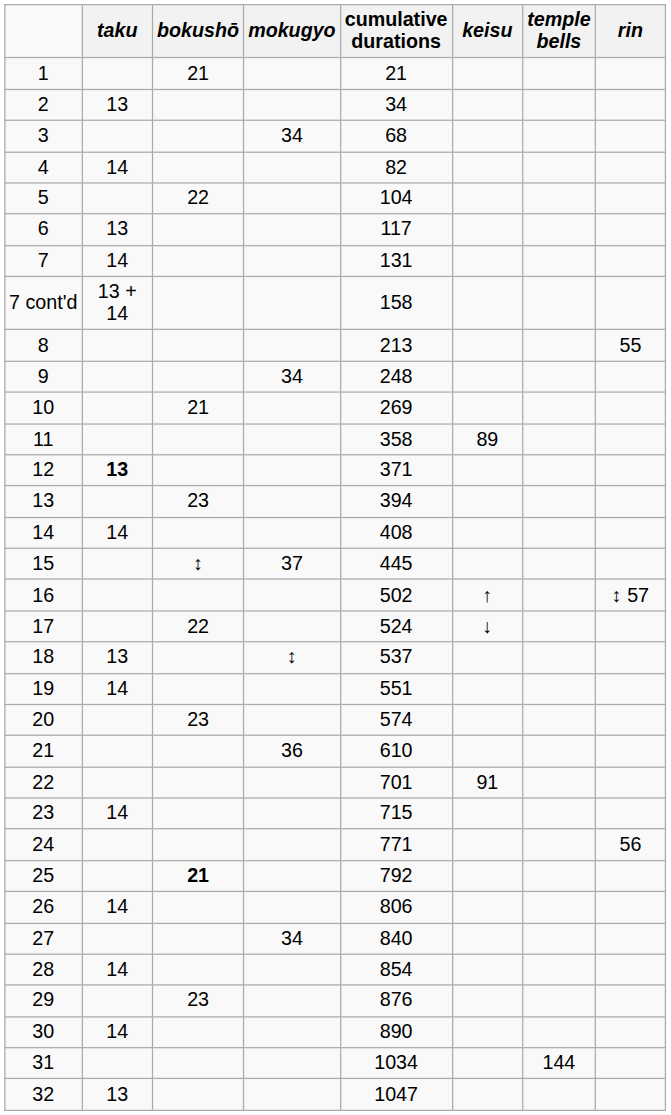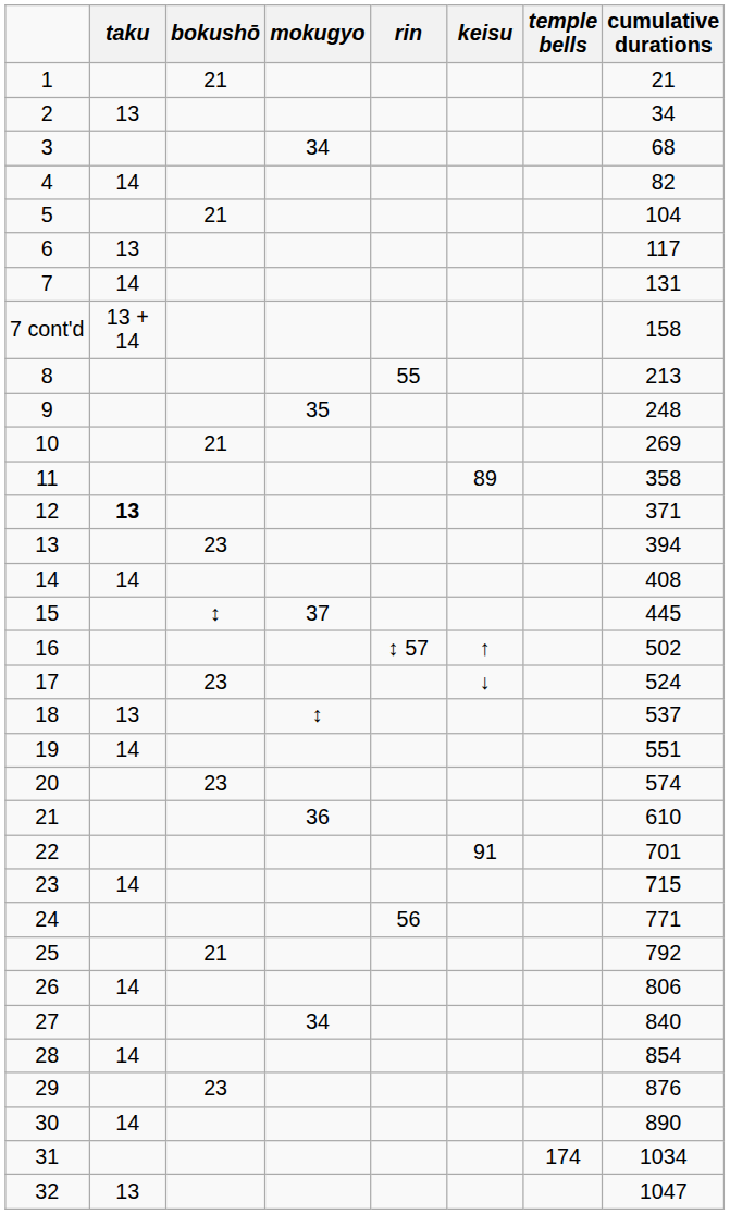columns swapped: rin <-> cumulative durations
5 | bokushō: 22 -> 21
9 | mokugyo: 34 -> 35
17 | bokushō: 22 -> 23
25 | bokushō: bold -> normal
31 | temple bells: 144 -> 174
